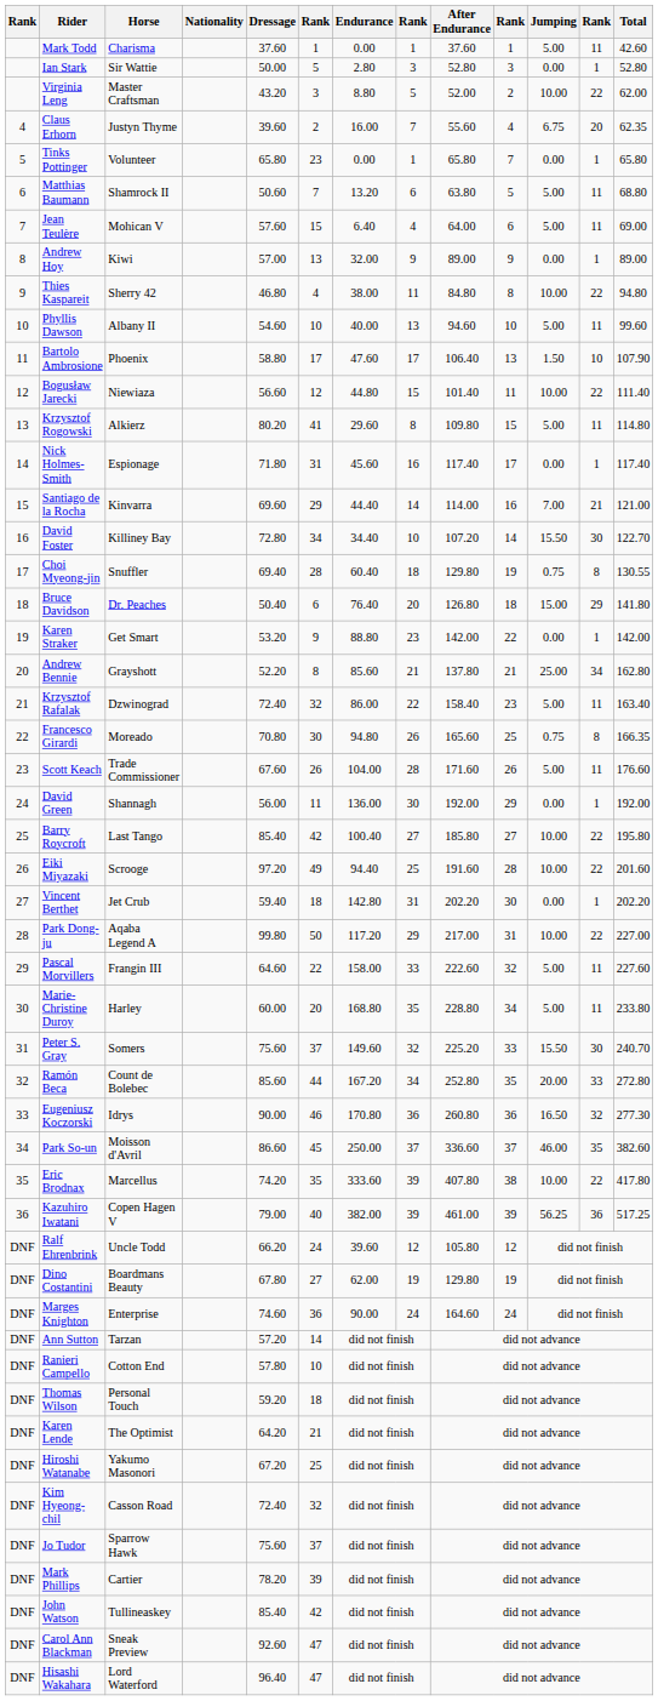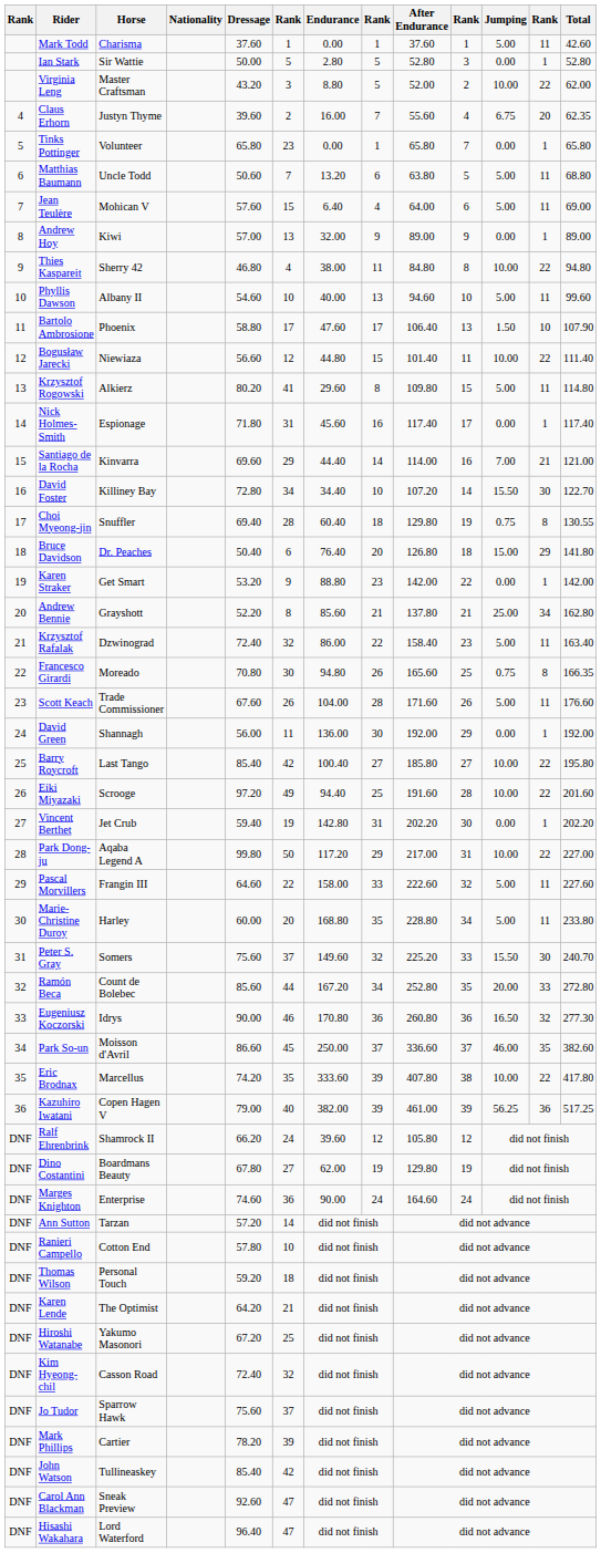Ian Stark | column 8: 3 -> 5
Matthias Baumann | Horse: Shamrock II -> Uncle Todd
Vincent Berthet | column 6: 18 -> 19
Ralf Ehrenbrink | Horse: Uncle Todd -> Shamrock II
